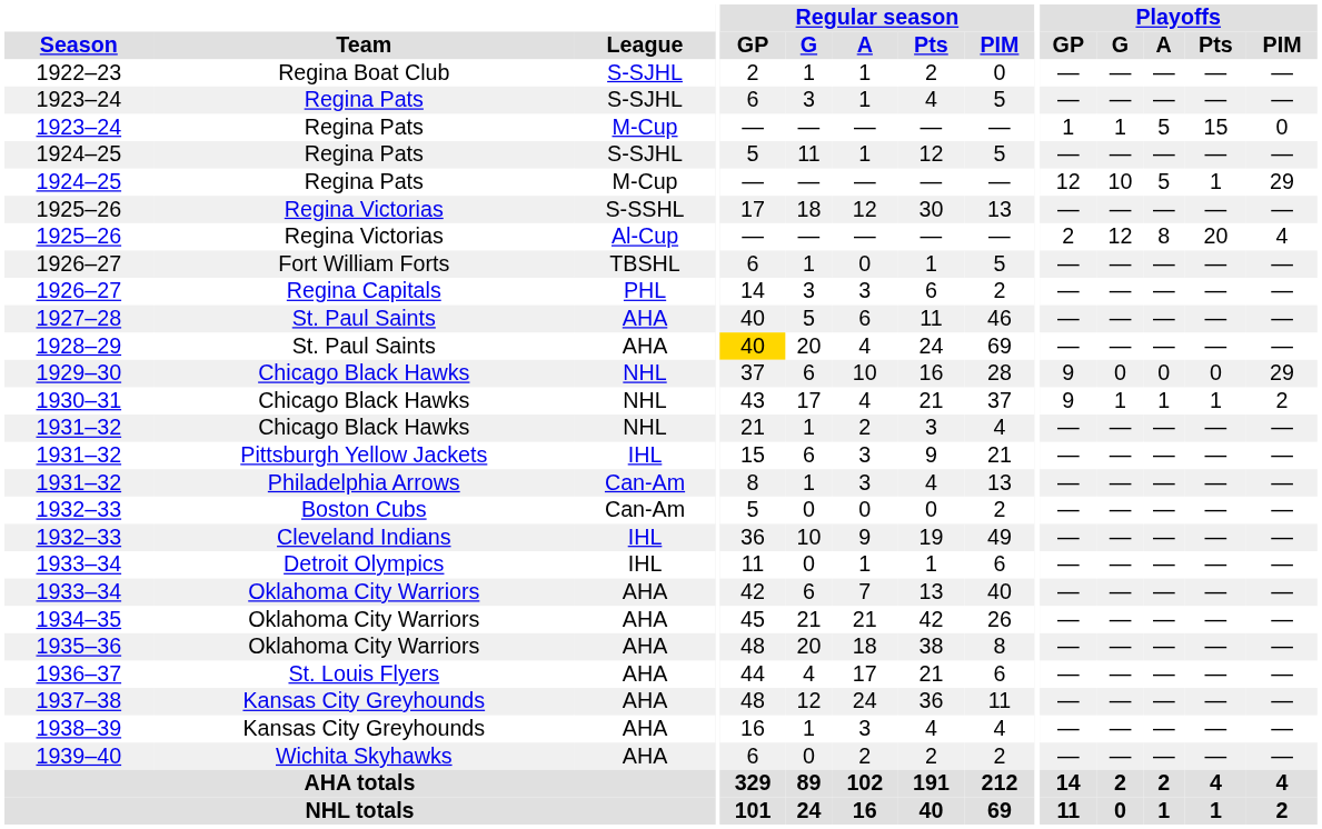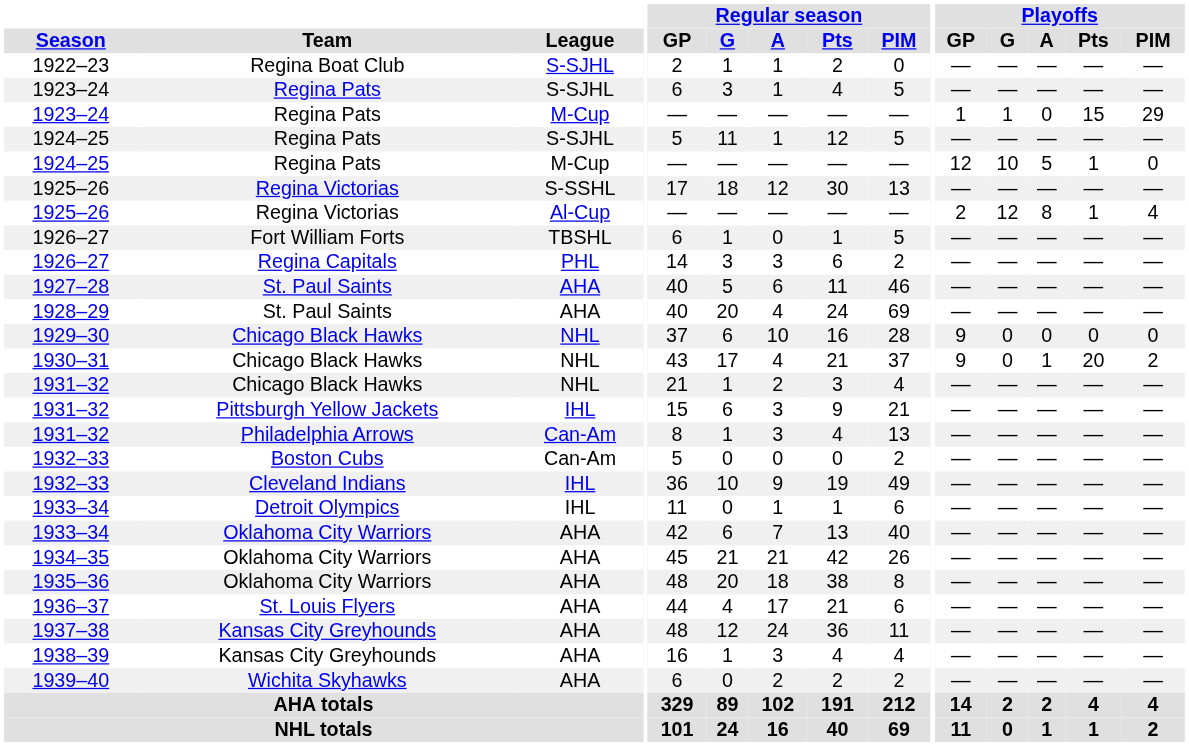1923–24 / M-Cup | Playoffs / A: 5 -> 0
1923–24 / M-Cup | Playoffs / PIM: 0 -> 29
1924–25 / M-Cup | Playoffs / PIM: 29 -> 0
1925–26 / Al-Cup | Playoffs / Pts: 20 -> 1
1928–29 | Regular season / GP: gold background -> no background
1929–30 | Playoffs / PIM: 29 -> 0
1930–31 | Playoffs / G: 1 -> 0
1930–31 | Playoffs / Pts: 1 -> 20
